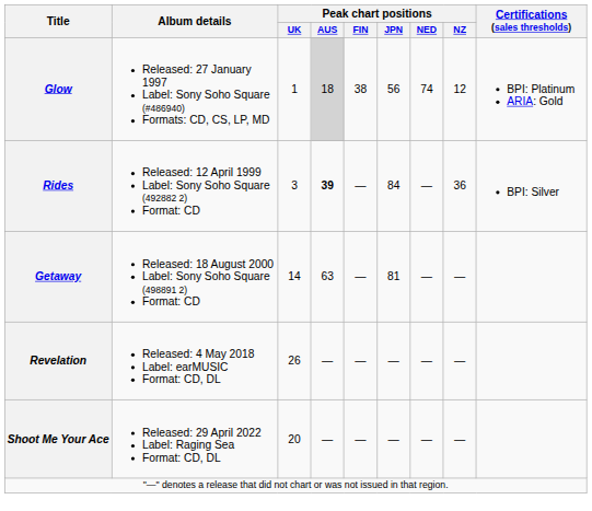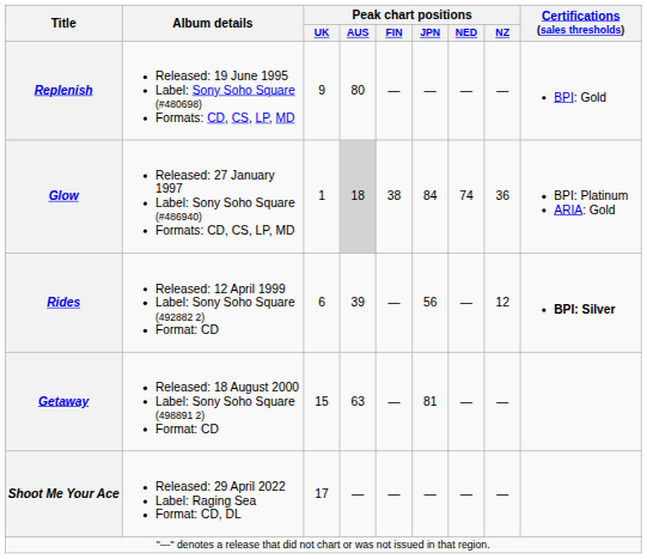+ row: Replenish | Released: 19 June 1995 Label: Sony Soho Square (#480698) Formats: CD, CS, LP, MD | 9 | 80 | — | — | — | — | BPI: Gold
Glow | Peak chart positions / JPN: 56 -> 84
Glow | Peak chart positions / NZ: 12 -> 36
Rides | Peak chart positions / UK: 3 -> 6
Rides | Peak chart positions / AUS: bold -> normal
Rides | Peak chart positions / JPN: 84 -> 56
Rides | Peak chart positions / NZ: 36 -> 12
Rides | Certifications (sales thresholds): normal -> bold
Getaway | Peak chart positions / UK: 14 -> 15
- row: Revelation | Released: 4 May 2018 Label: earMUSIC Format: CD, DL | 26 | — | — | — | — | —
Shoot Me Your Ace | Peak chart positions / UK: 20 -> 17
